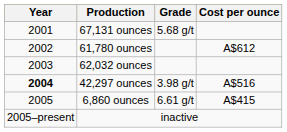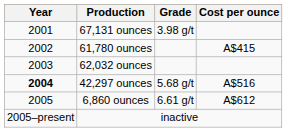67,131 ounces | Grade: 5.68 g/t -> 3.98 g/t
61,780 ounces | Cost per ounce: A$612 -> A$415
42,297 ounces | Grade: 3.98 g/t -> 5.68 g/t
6,860 ounces | Cost per ounce: A$415 -> A$612
